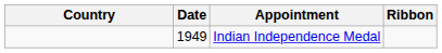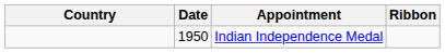Indian Independence Medal | Date: 1949 -> 1950
